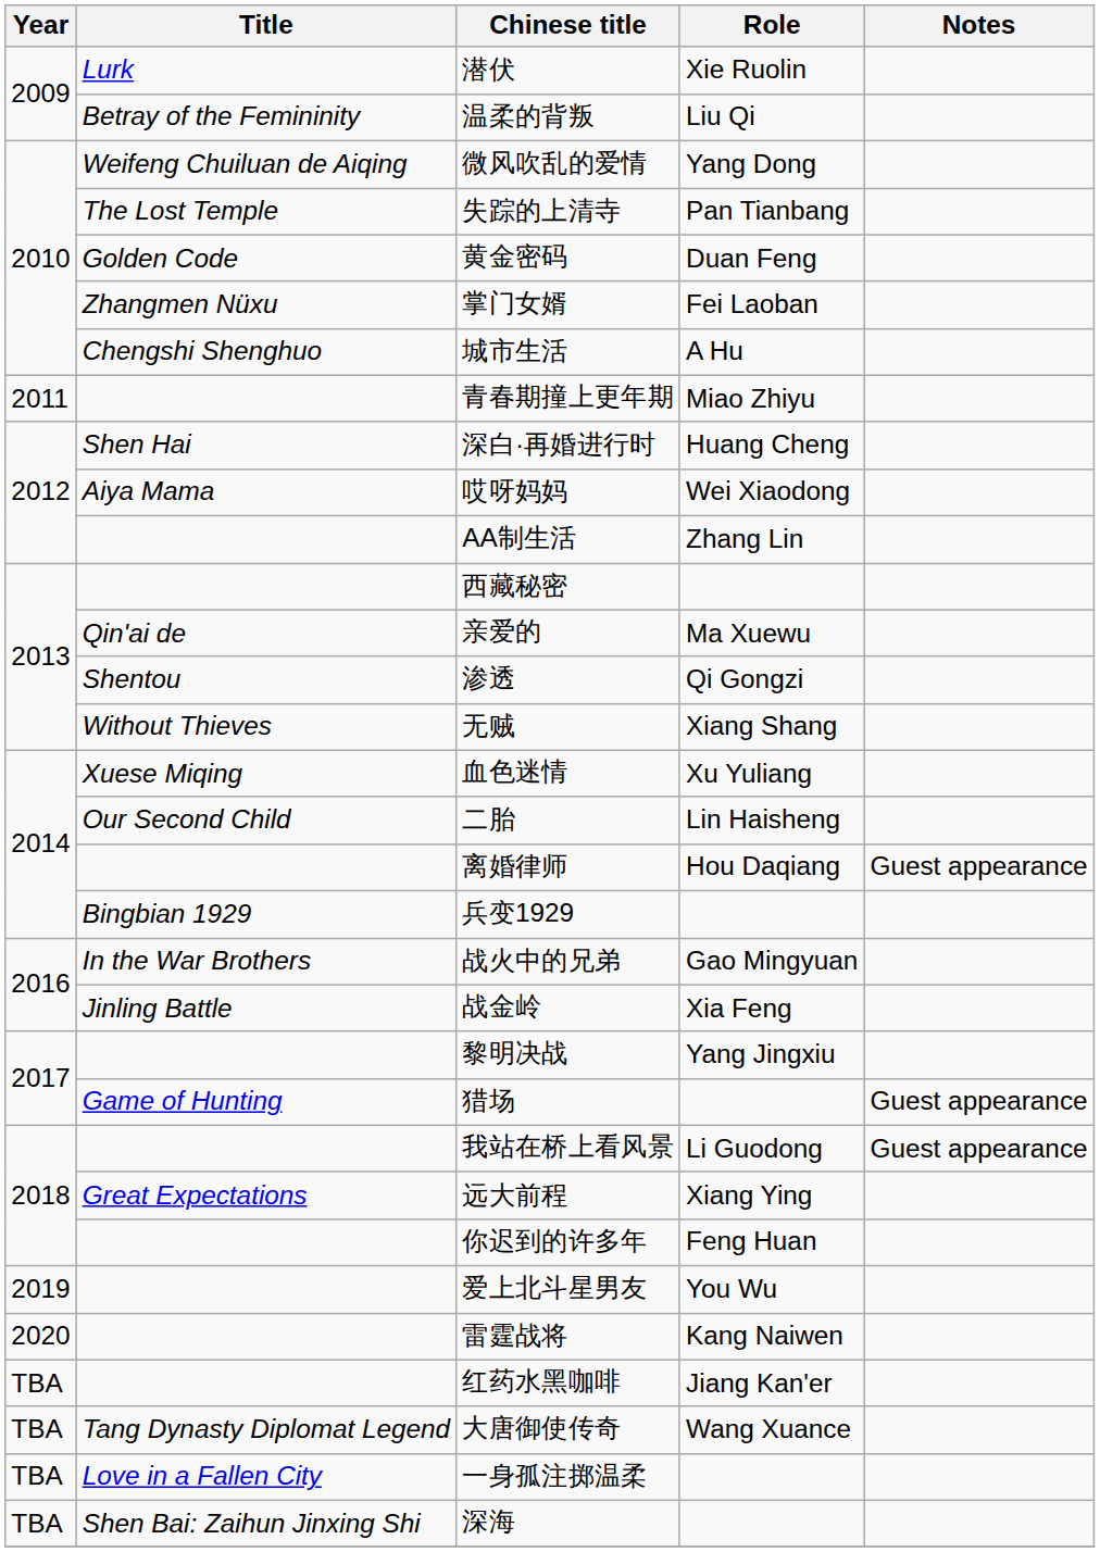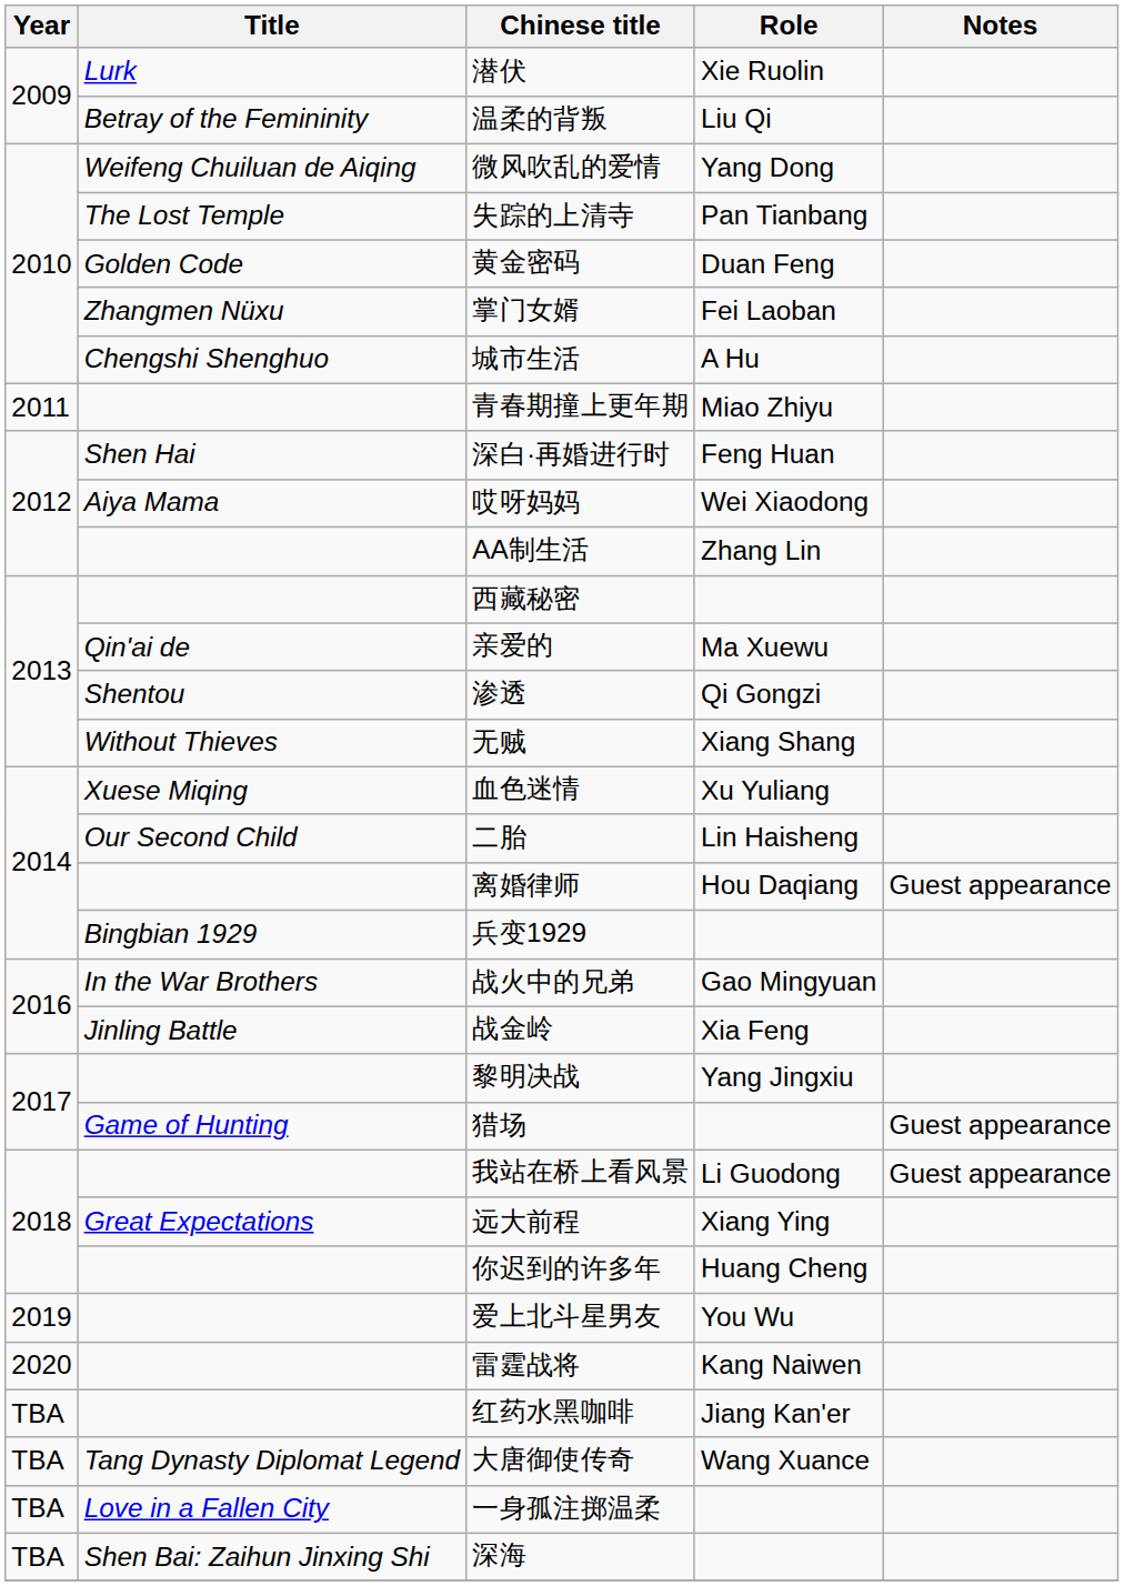深白·再婚进行时 | Role: Huang Cheng -> Feng Huan
你迟到的许多年 | Role: Feng Huan -> Huang Cheng
